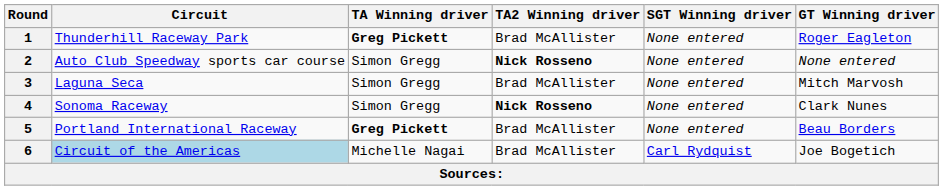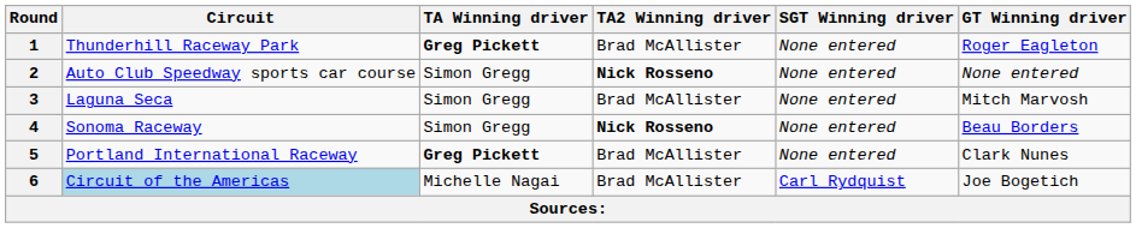4 | GT Winning driver: Clark Nunes -> Beau Borders
5 | GT Winning driver: Beau Borders -> Clark Nunes
